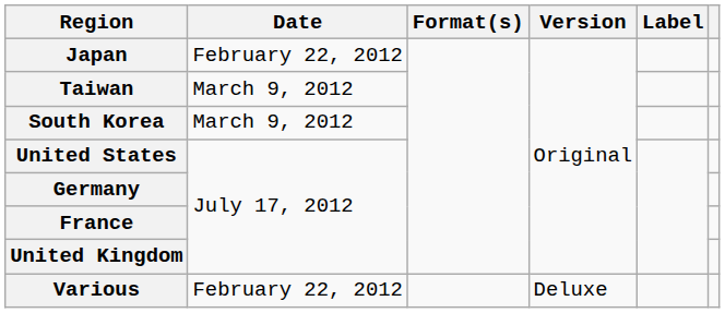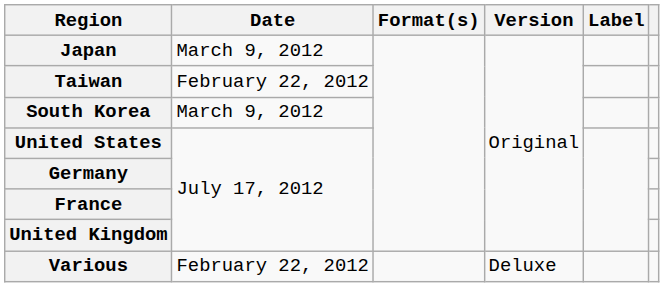Japan | Date: February 22, 2012 -> March 9, 2012
Taiwan | Date: March 9, 2012 -> February 22, 2012
